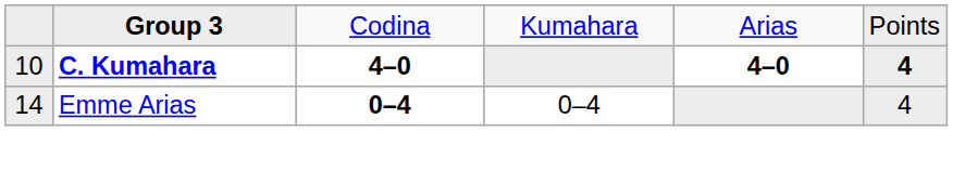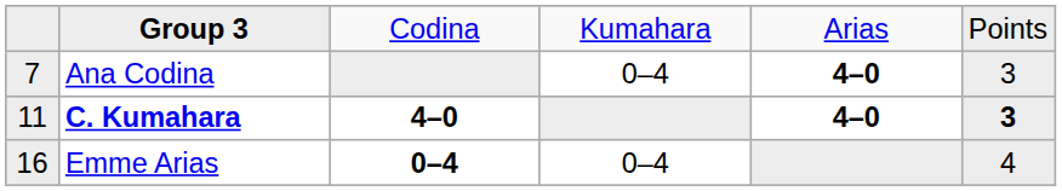+ row: 7 | Ana Codina | 0–4 | 4–0 | 3
C. Kumahara | column 1: 10 -> 11
C. Kumahara | column 6: 4 -> 3
Emme Arias | column 1: 14 -> 16
